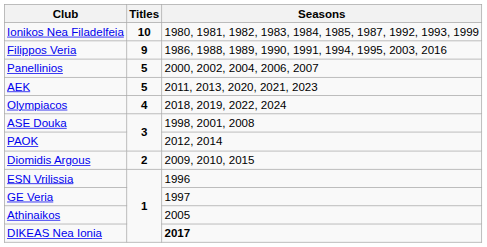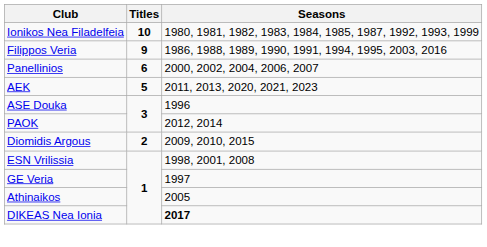Panellinios | Titles: 5 -> 6
- row: Olympiacos | 4 | 2018, 2019, 2022, 2024
ASE Douka | Seasons: 1998, 2001, 2008 -> 1996
ESN Vrilissia | Seasons: 1996 -> 1998, 2001, 2008
